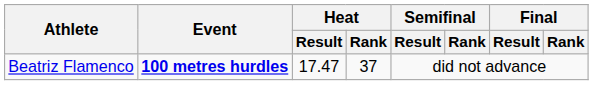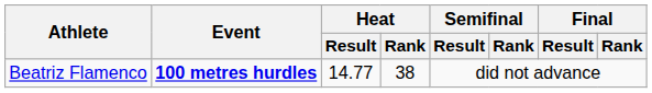Beatriz Flamenco | Heat / Result: 17.47 -> 14.77
Beatriz Flamenco | Heat / Rank: 37 -> 38
